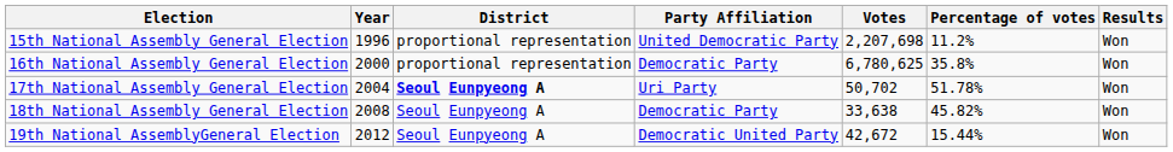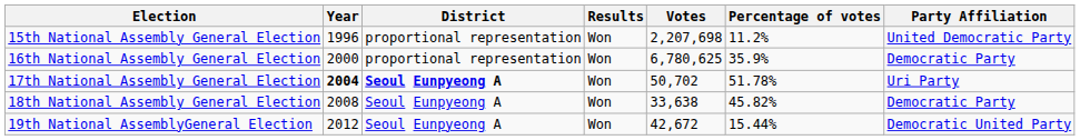columns swapped: Party Affiliation <-> Results
16th National Assembly General Election | Percentage of votes: 35.8% -> 35.9%
17th National Assembly General Election | Year: normal -> bold
